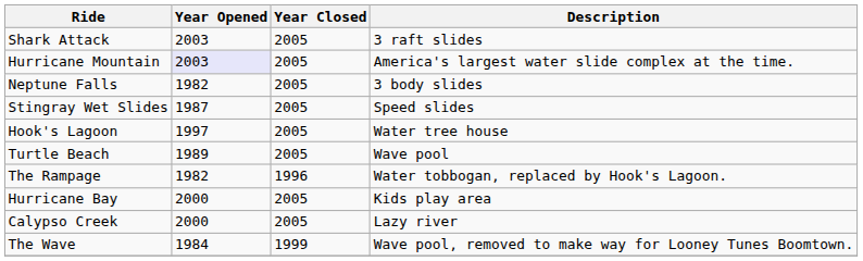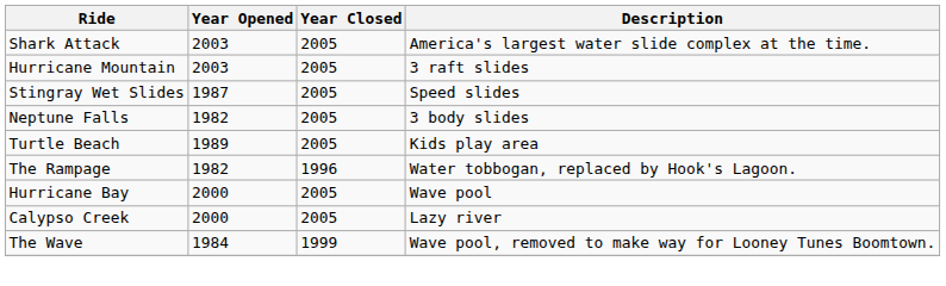Shark Attack | Description: 3 raft slides -> America's largest water slide complex at the time.
Hurricane Mountain | Year Opened: lavender background -> no background
Hurricane Mountain | Description: America's largest water slide complex at the time. -> 3 raft slides
rows swapped: Stingray Wet Slides <-> Neptune Falls
- row: Hook's Lagoon | 1997 | 2005 | Water tree house
Turtle Beach | Description: Wave pool -> Kids play area
Hurricane Bay | Description: Kids play area -> Wave pool
